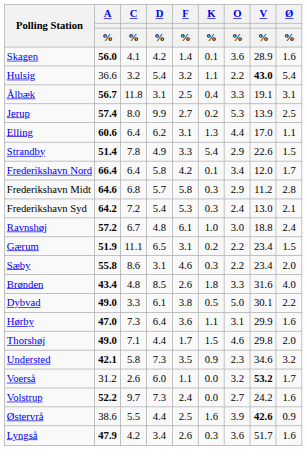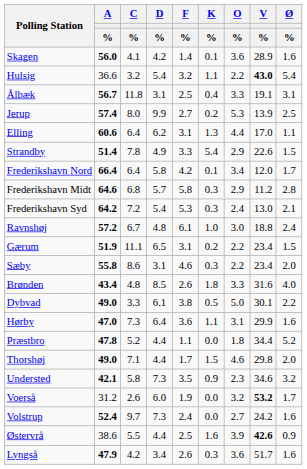+ row: Præstbro | 47.8 | 5.2 | 4.4 | 1.1 | 0.0 | 1.8 | 34.4 | 5.2
Voerså | F / %: 1.1 -> 1.9
Volstrup | A / %: 52.2 -> 52.4
